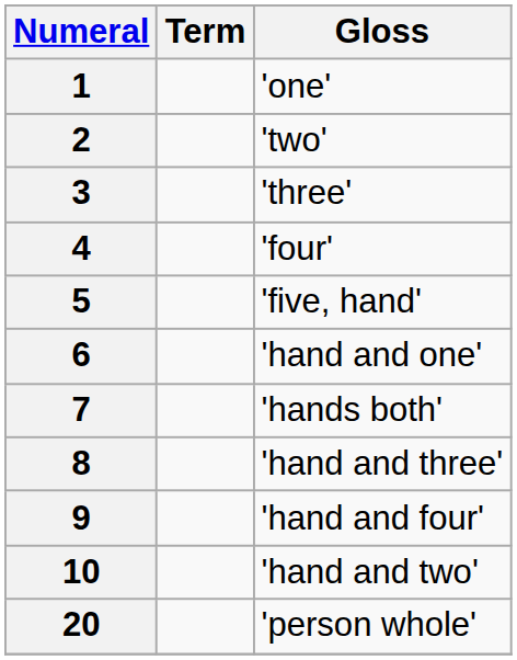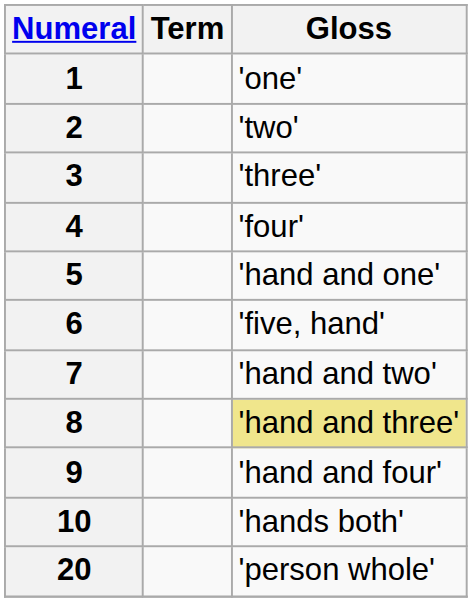5 | Gloss: 'five, hand' -> 'hand and one'
6 | Gloss: 'hand and one' -> 'five, hand'
7 | Gloss: 'hands both' -> 'hand and two'
8 | Gloss: no background -> khaki background
10 | Gloss: 'hand and two' -> 'hands both'
